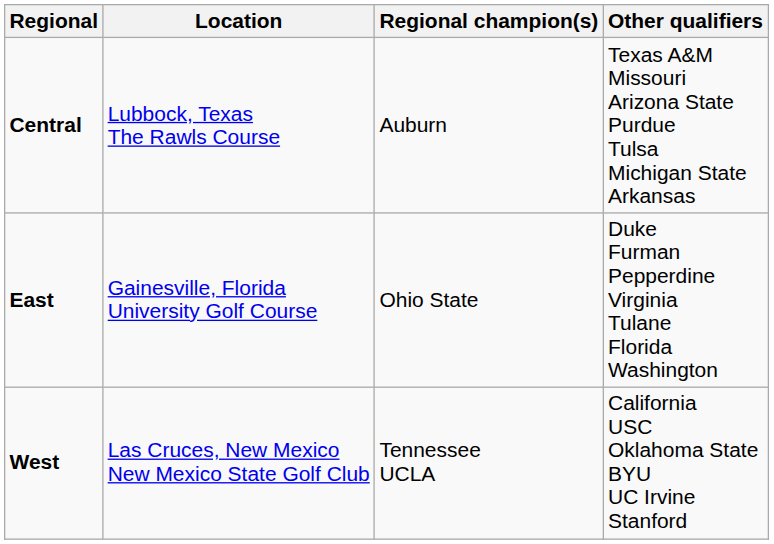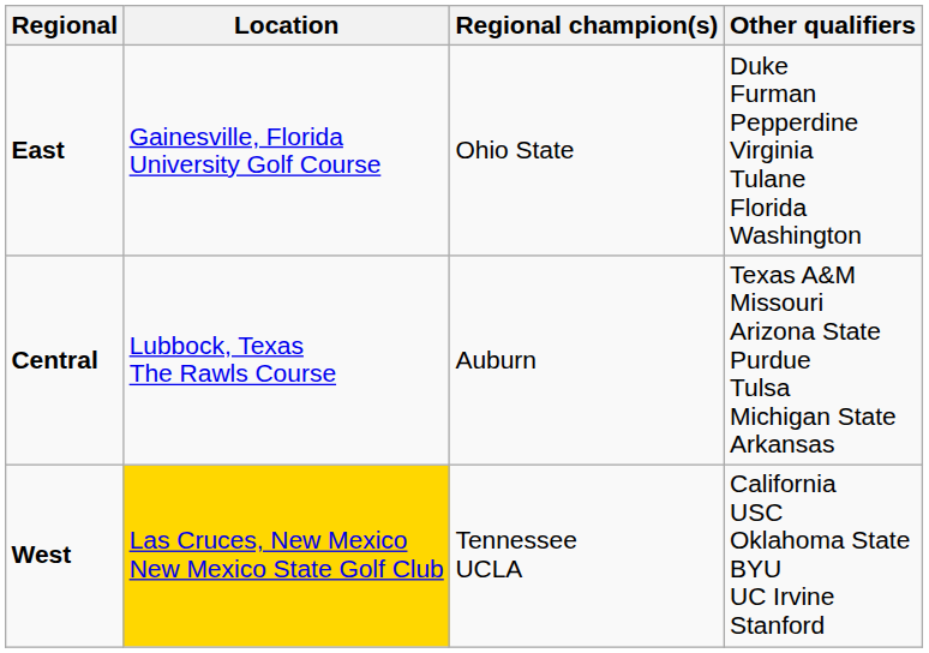rows swapped: East <-> Central
West | Location: no background -> gold background
